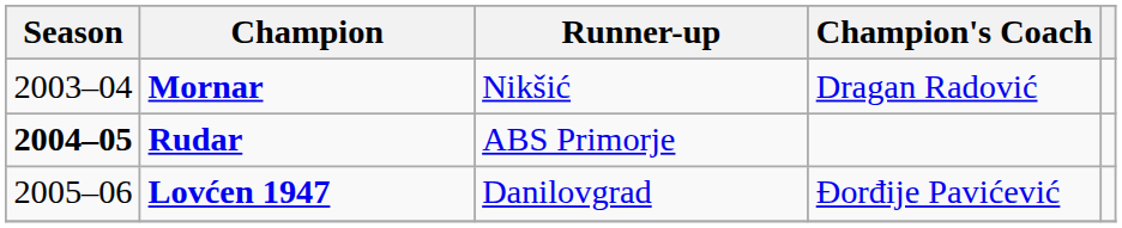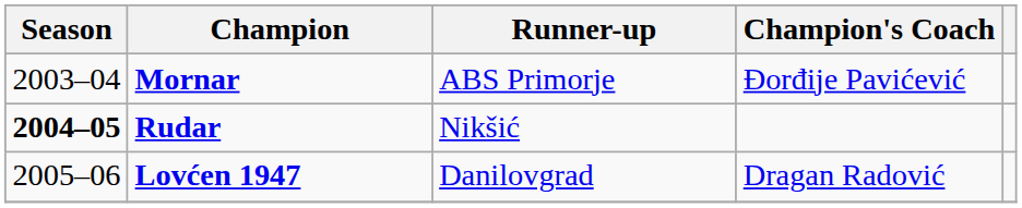Mornar | Runner-up: Nikšić -> ABS Primorje
Mornar | Champion's Coach: Dragan Radović -> Đorđije Pavićević
Rudar | Runner-up: ABS Primorje -> Nikšić
Lovćen 1947 | Champion's Coach: Đorđije Pavićević -> Dragan Radović
